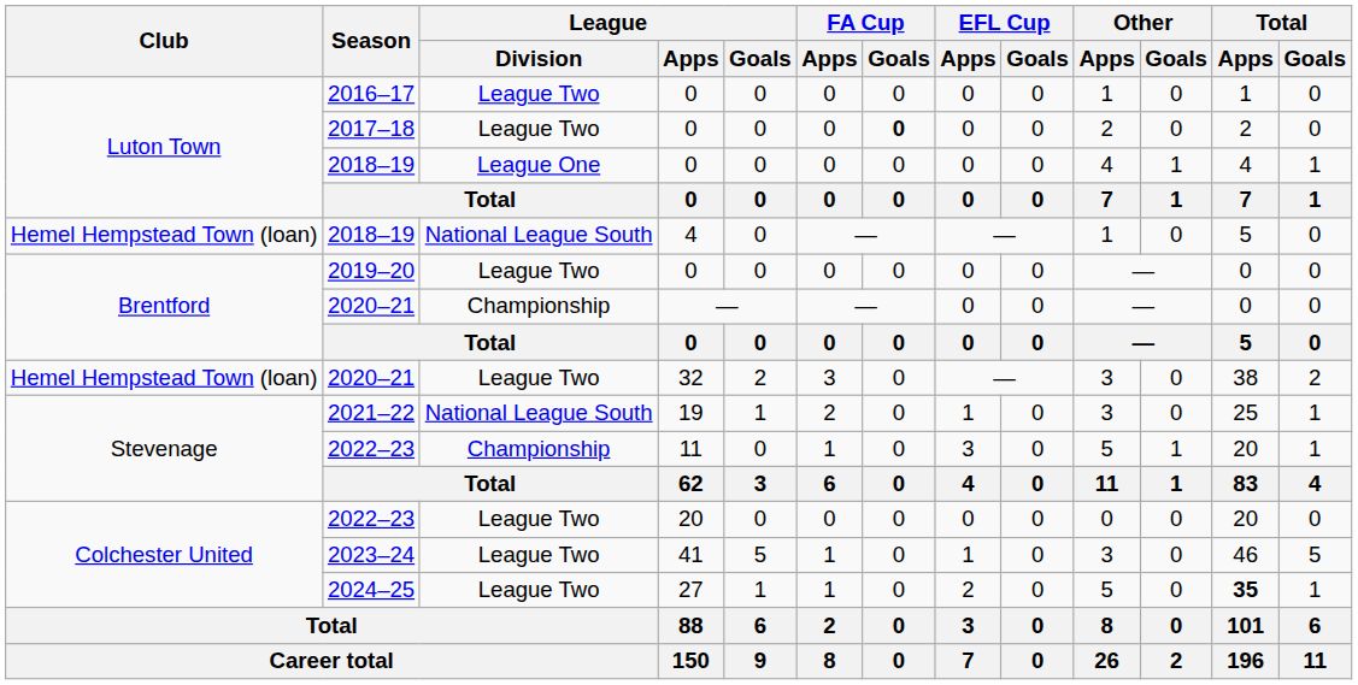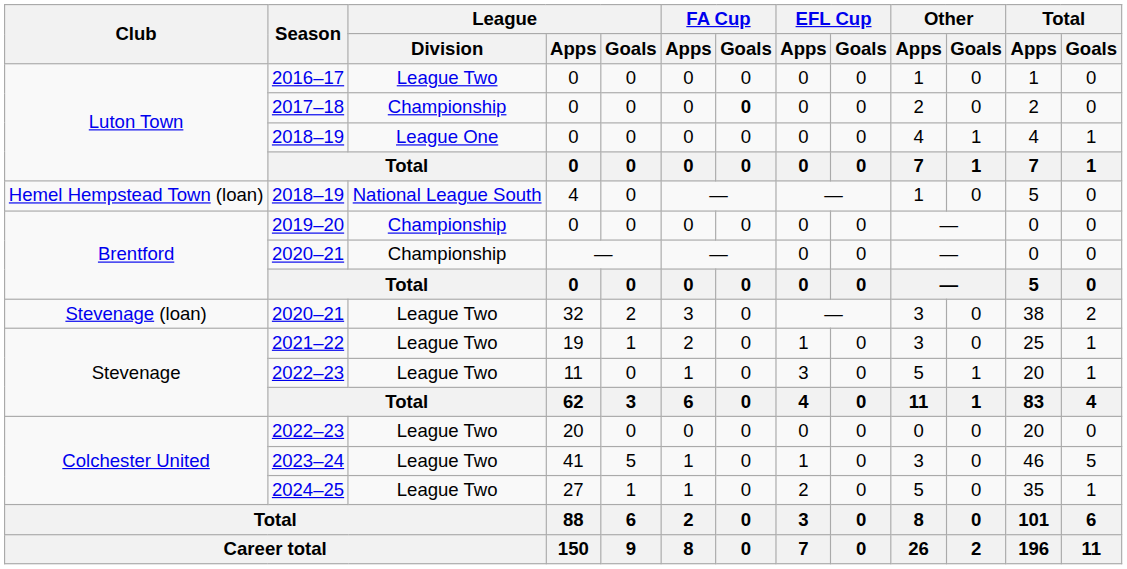2017–18 | League / Division: League Two -> Championship
2019–20 | League / Division: League Two -> Championship
2020–21 / 32 | Club: Hemel Hempstead Town (loan) -> Stevenage (loan)
2021–22 | League / Division: National League South -> League Two
2022–23 / 11 | League / Division: Championship -> League Two
2024–25 | Total / Apps: bold -> normal
